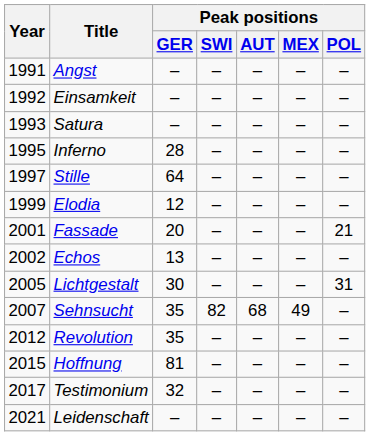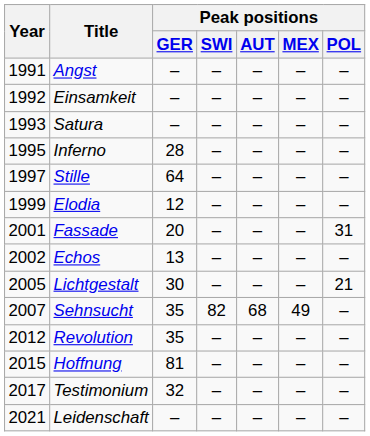Fassade | Peak positions / POL: 21 -> 31
Lichtgestalt | Peak positions / POL: 31 -> 21
